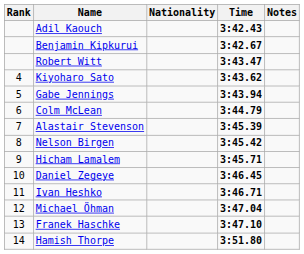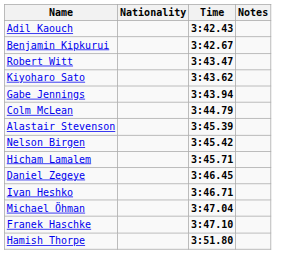- column: Rank | 4 | 5 | 6 | 7 | 8 | 9 | 10 | 11 | 12 | 13 | 14
